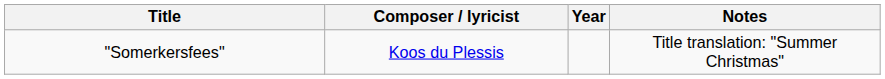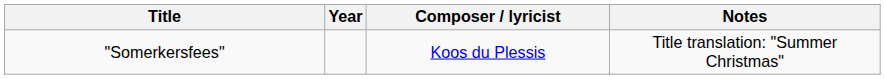columns swapped: Composer / lyricist <-> Year
